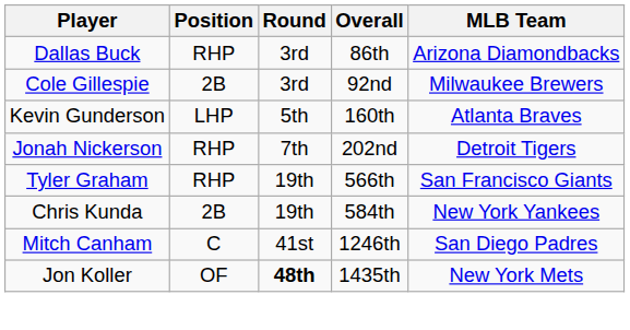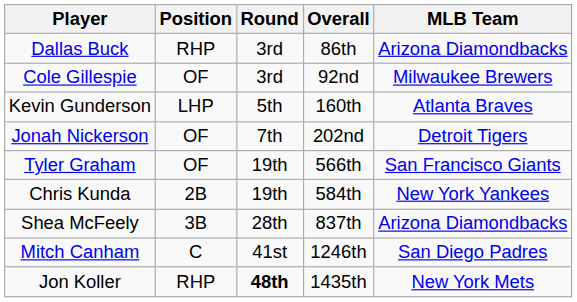Cole Gillespie | Position: 2B -> OF
Jonah Nickerson | Position: RHP -> OF
Tyler Graham | Position: RHP -> OF
+ row: Shea McFeely | 3B | 28th | 837th | Arizona Diamondbacks
Jon Koller | Position: OF -> RHP
